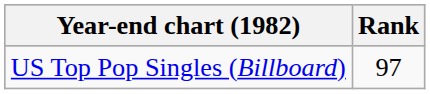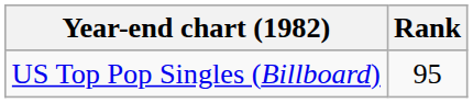US Top Pop Singles (Billboard) | Rank: 97 -> 95
